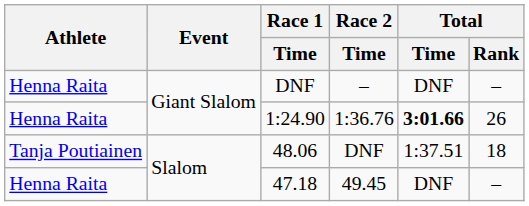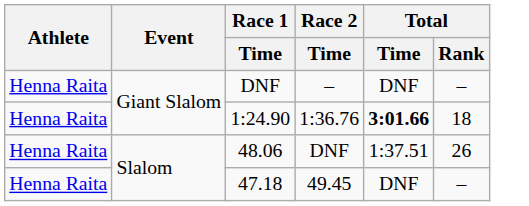1:24.90 | Total / Rank: 26 -> 18
48.06 | Athlete: Tanja Poutiainen -> Henna Raita
48.06 | Total / Rank: 18 -> 26
